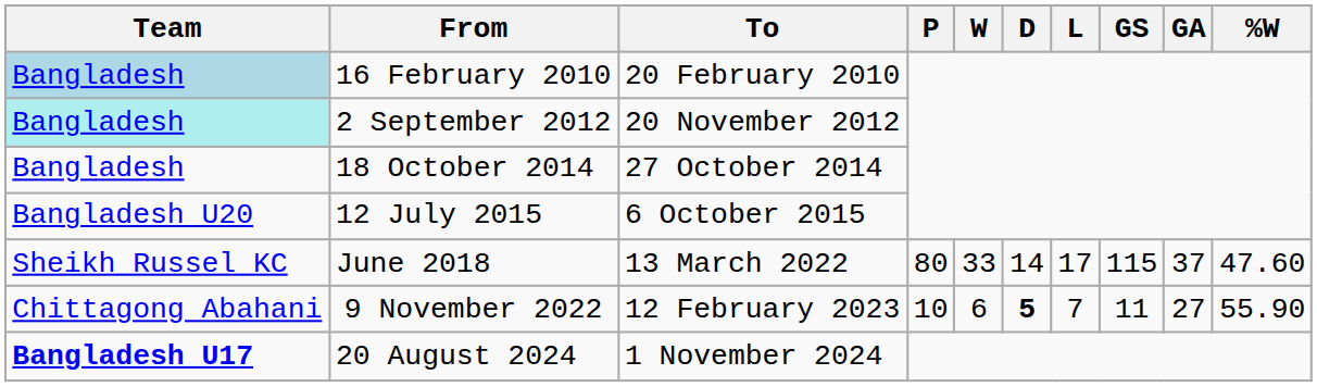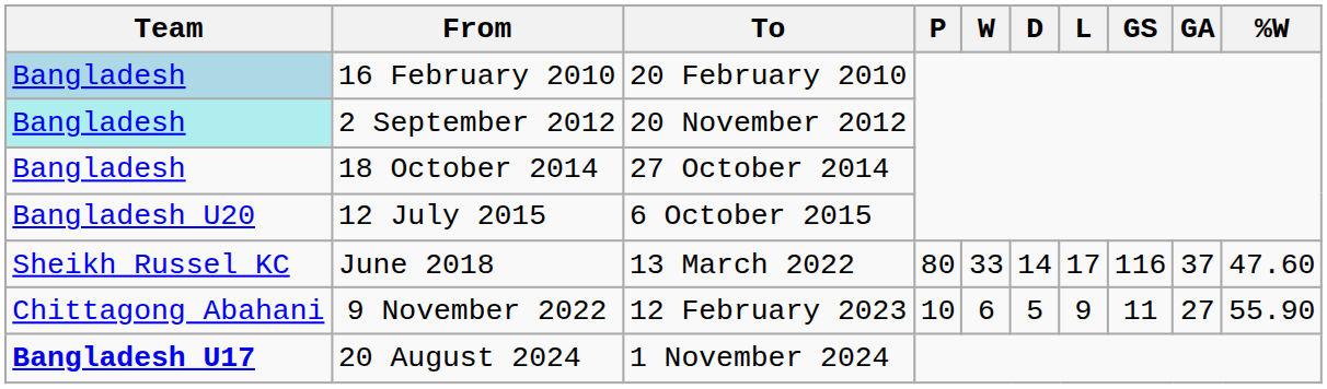June 2018 | GS: 115 -> 116
9 November 2022 | D: bold -> normal
9 November 2022 | L: 7 -> 9
